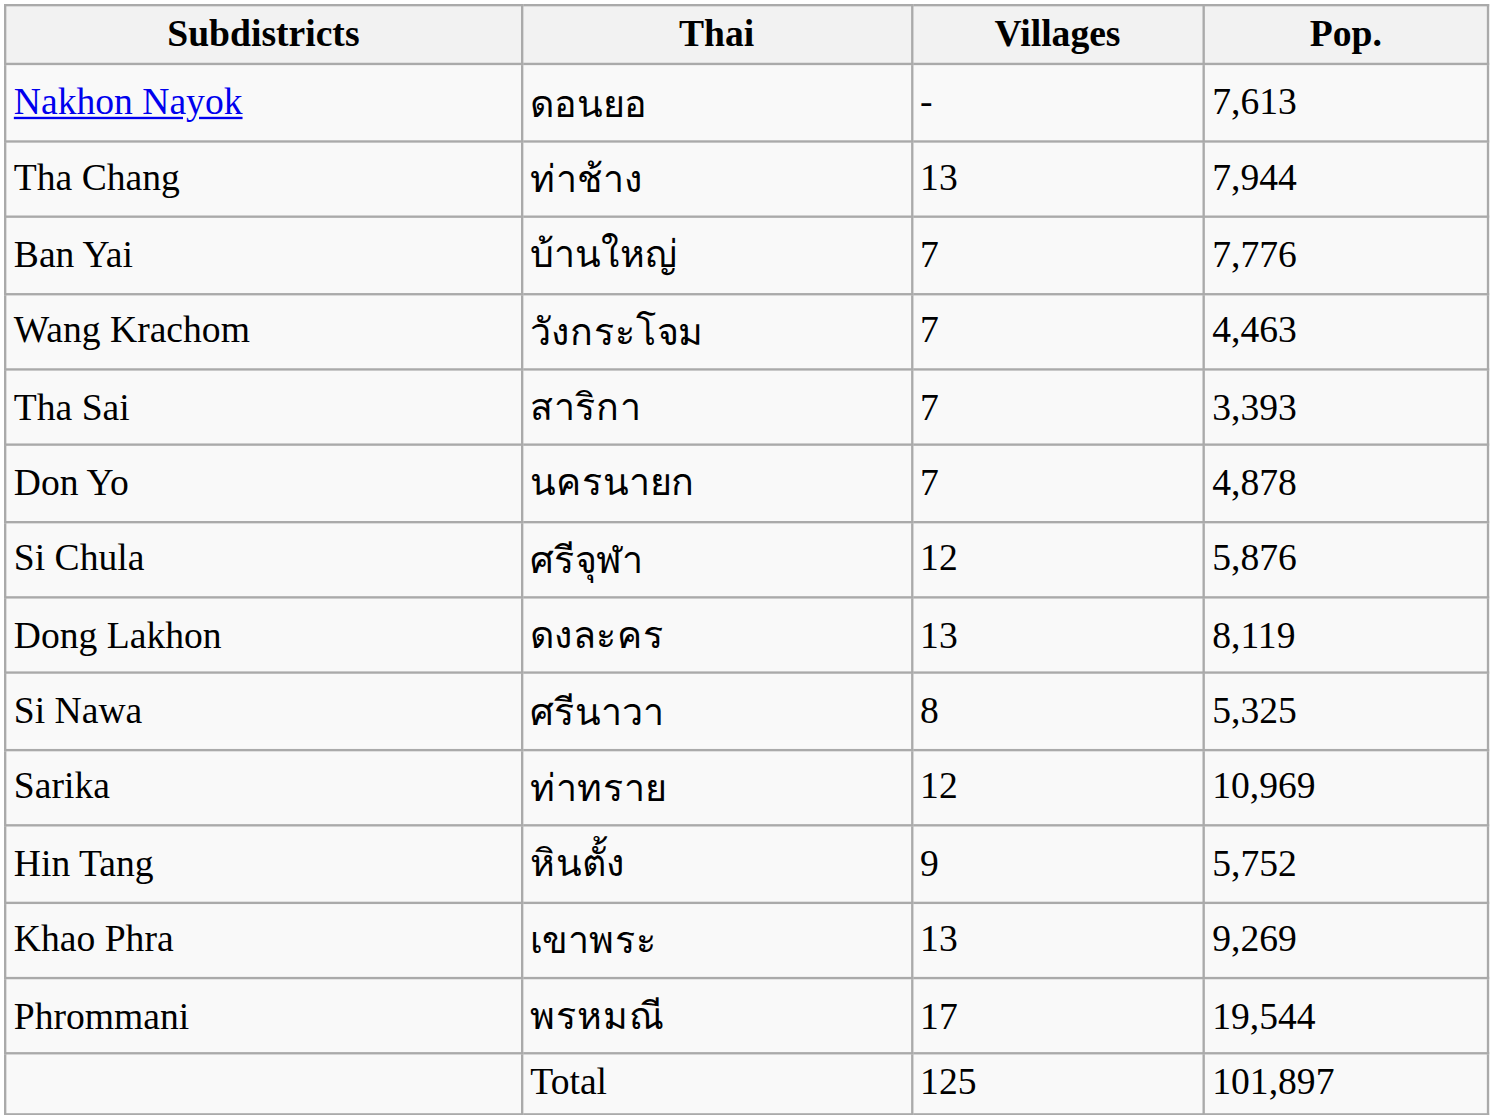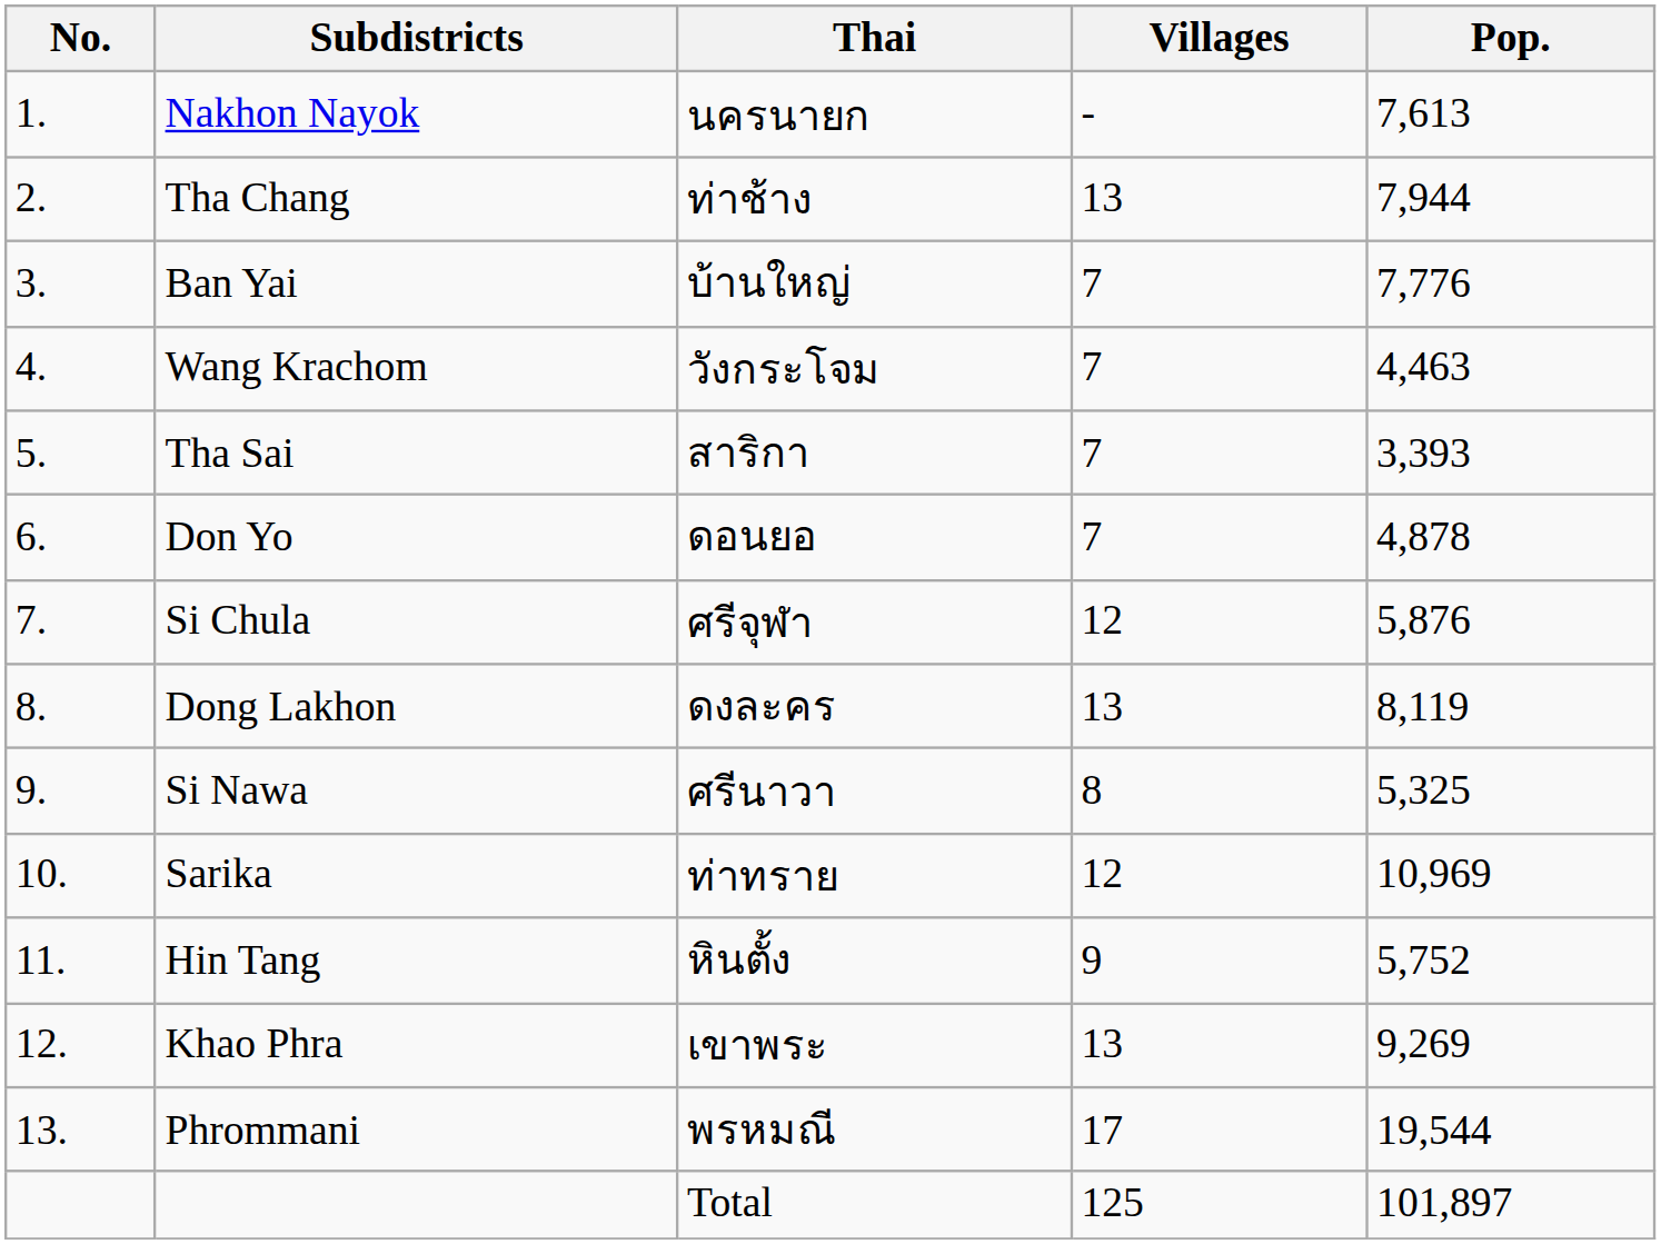+ column: No. | 1. | 2. | 3. | 4. | 5. | 6. | 7. | 8. | 9. | 10. | 11. | 12. | 13.
Nakhon Nayok | Thai: ดอนยอ -> นครนายก
Don Yo | Thai: นครนายก -> ดอนยอ
